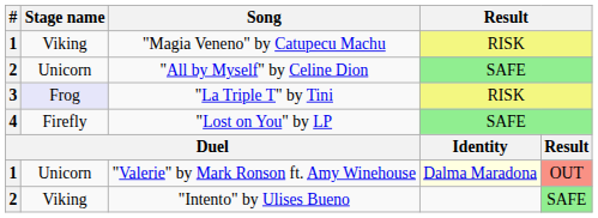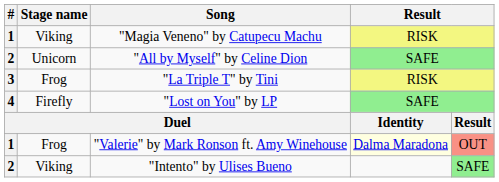"La Triple T" by Tini | Stage name: lavender background -> no background
"Valerie" by Mark Ronson ft. Amy Winehouse | Stage name: Unicorn -> Frog
